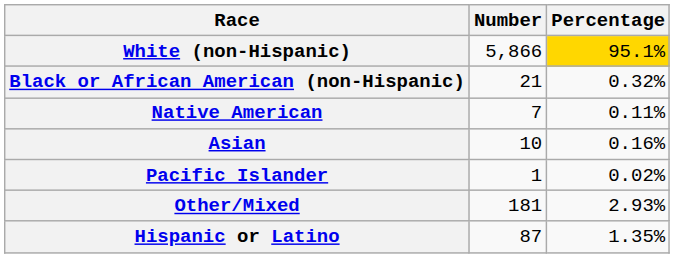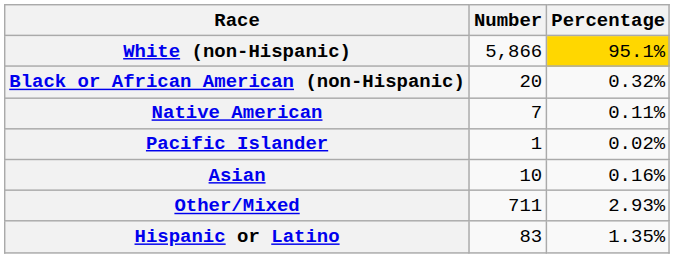Black or African American (non-Hispanic) | Number: 21 -> 20
rows swapped: Asian <-> Pacific Islander
Other/Mixed | Number: 181 -> 711
Hispanic or Latino | Number: 87 -> 83
